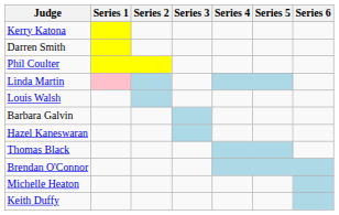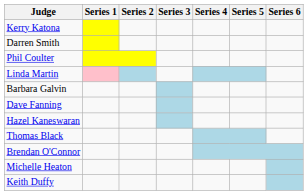- row: Louis Walsh
+ row: Dave Fanning
